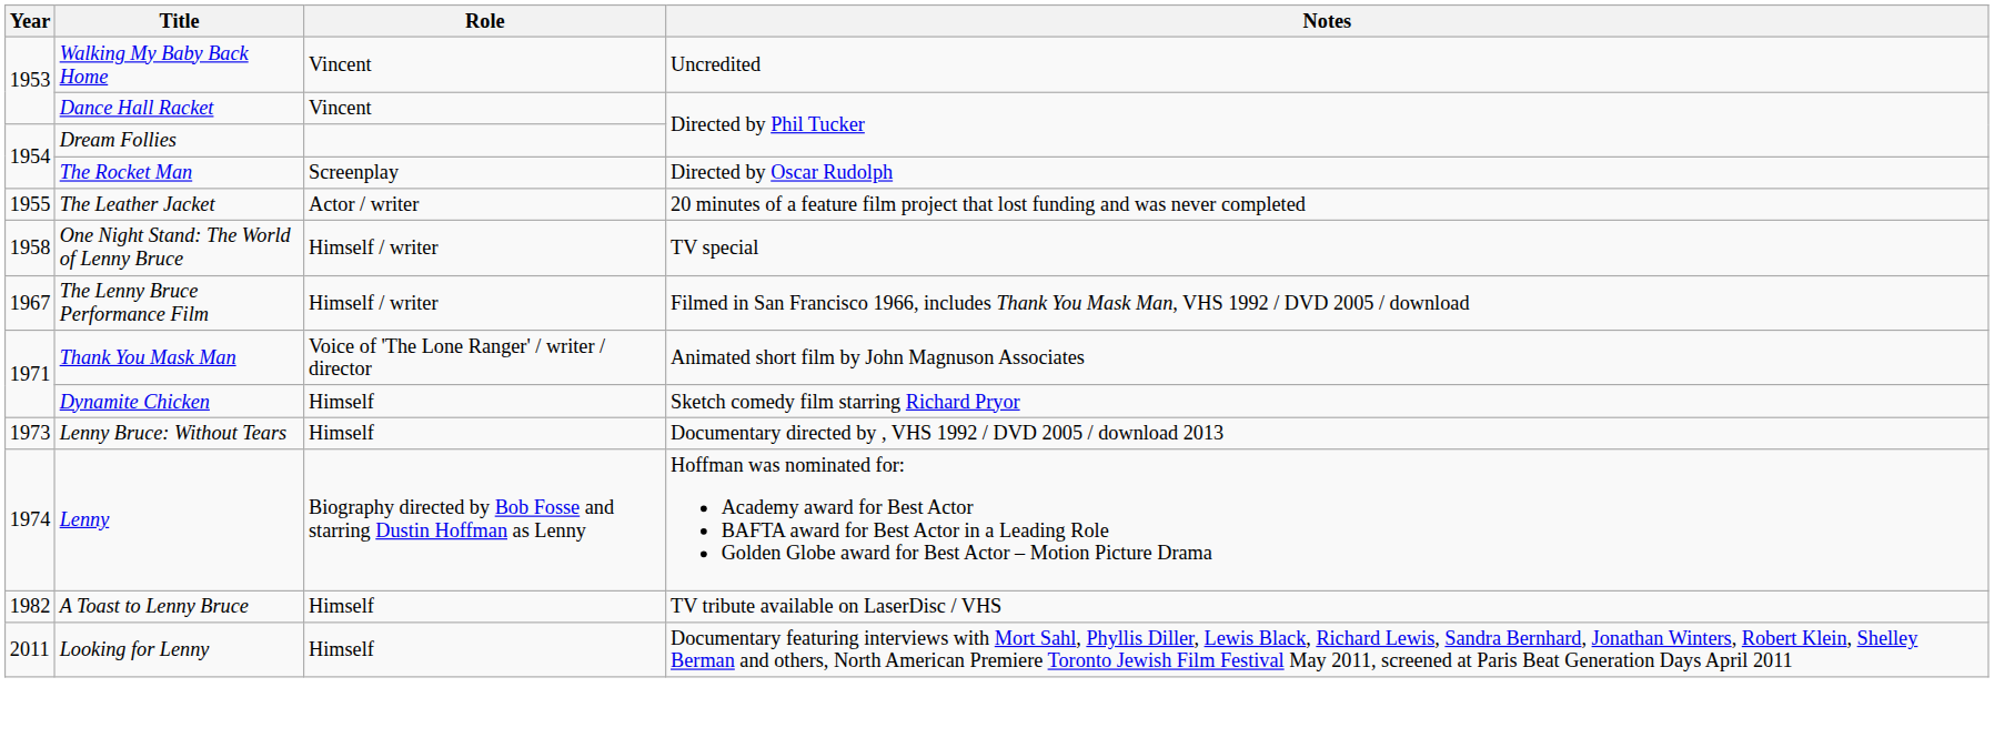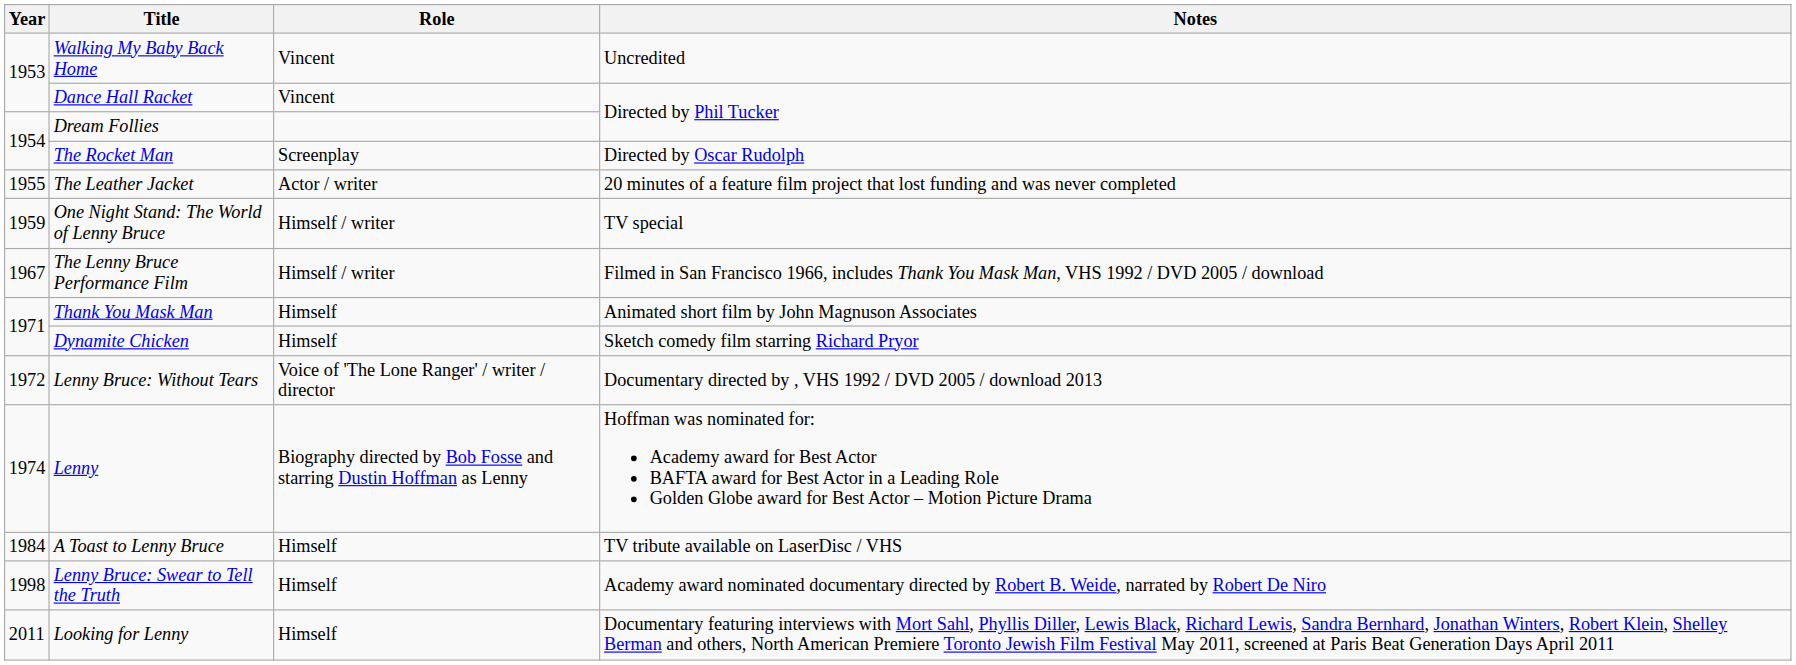One Night Stand: The World of Lenny Bruce | Year: 1958 -> 1959
Thank You Mask Man | Role: Voice of 'The Lone Ranger' / writer / director -> Himself
Lenny Bruce: Without Tears | Year: 1973 -> 1972
Lenny Bruce: Without Tears | Role: Himself -> Voice of 'The Lone Ranger' / writer / director
A Toast to Lenny Bruce | Year: 1982 -> 1984
+ row: 1998 | Lenny Bruce: Swear to Tell the Truth | Himself | Academy award nominated documentary directed by Robert B. Weide, narrated by Robert De Niro
